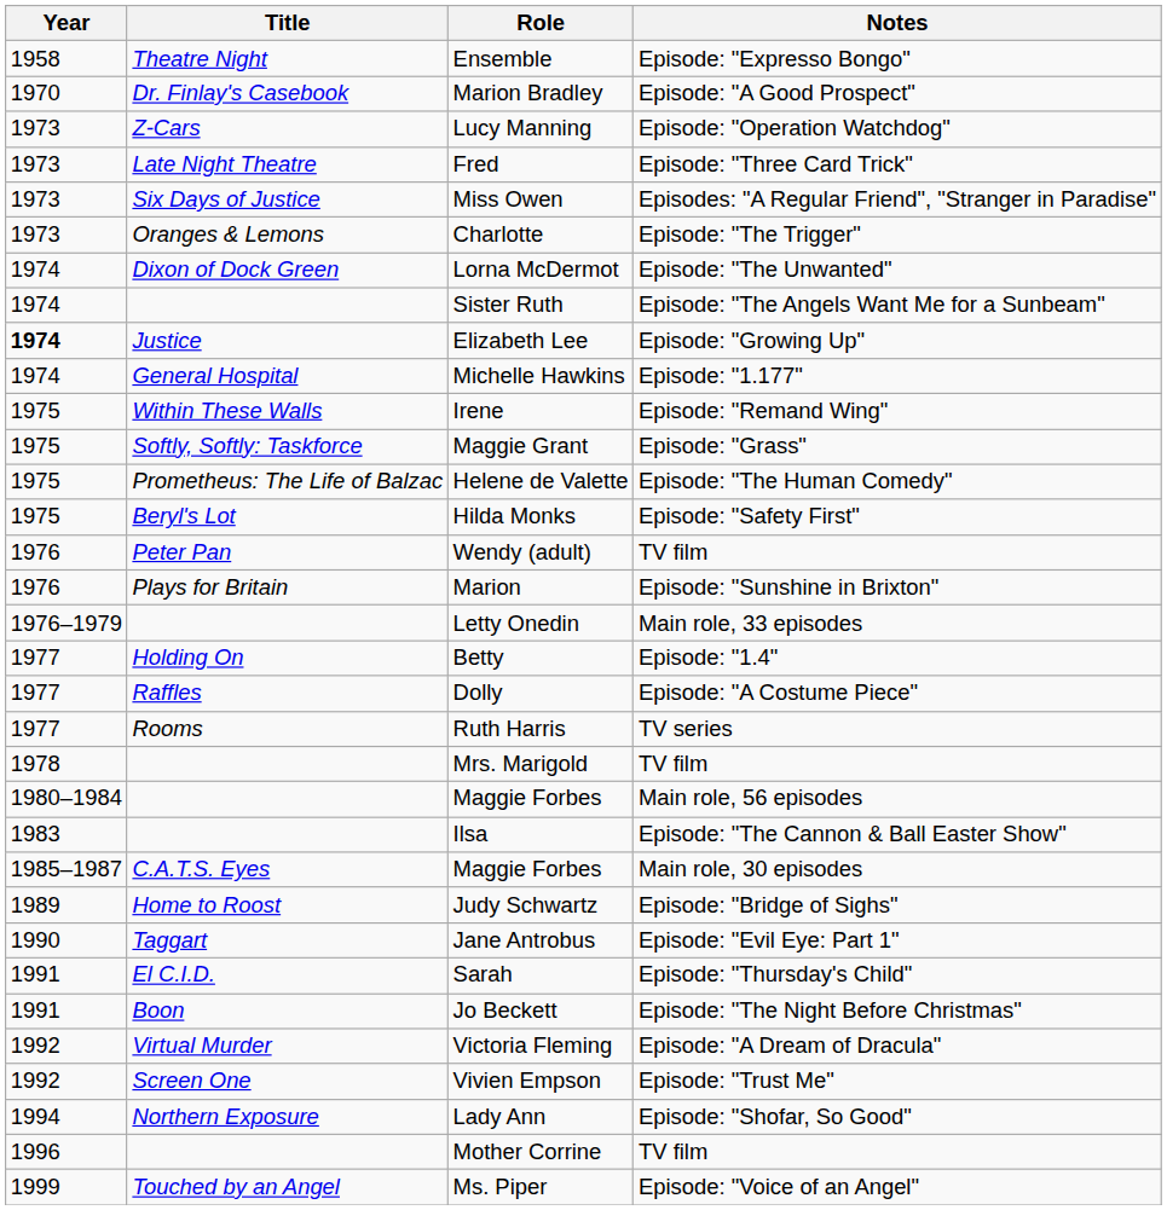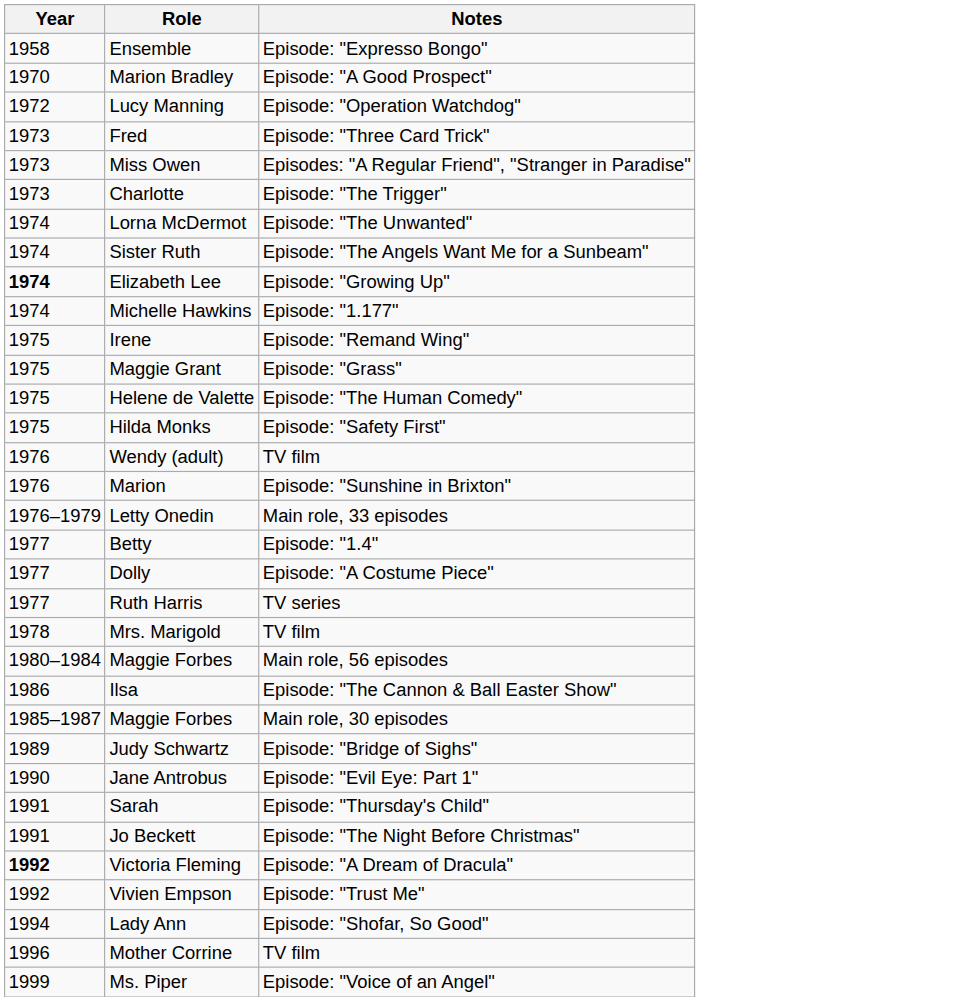- column: Title | Theatre Night | Dr. Finlay's Casebook | Z-Cars | Late Night Theatre | Six Days of Justice | Oranges & Lemons | Dixon of Dock Green | Justice | General Hospital | Within These Walls | Softly, Softly: Taskforce | Prometheus: The Life of Balzac | Beryl's Lot | Peter Pan | Plays for Britain | Holding On | Raffles | Rooms | C.A.T.S. Eyes | Home to Roost | Taggart | El C.I.D. | Boon | Virtual Murder | Screen One | Northern Exposure | Touched by an Angel
Lucy Manning | Year: 1973 -> 1972
Ilsa | Year: 1983 -> 1986
Victoria Fleming | Year: normal -> bold
